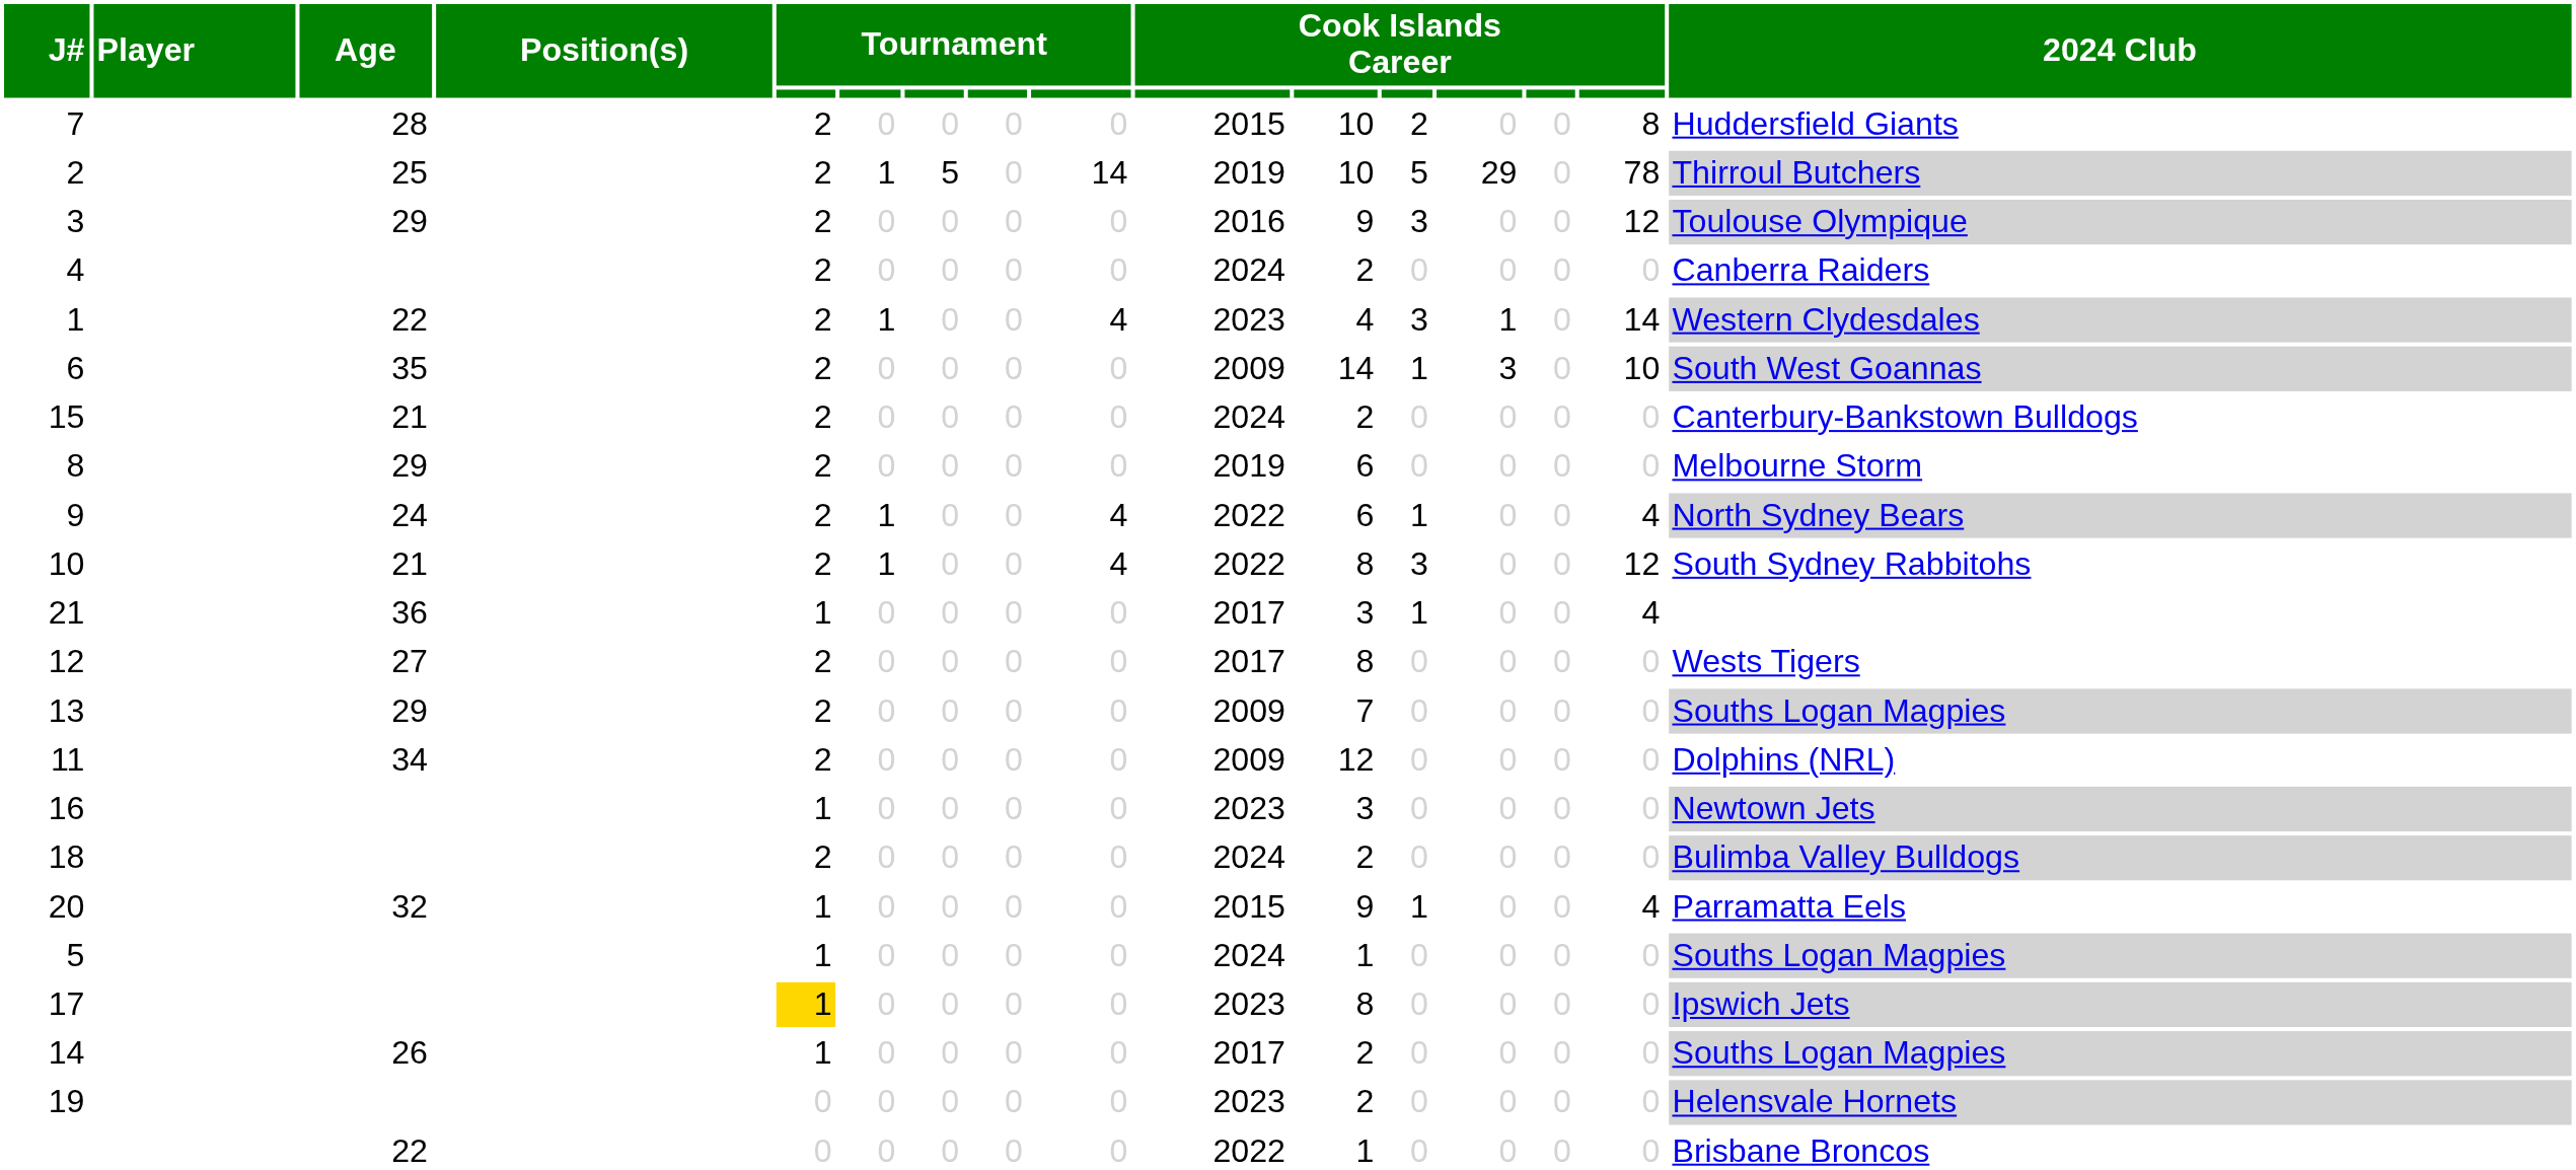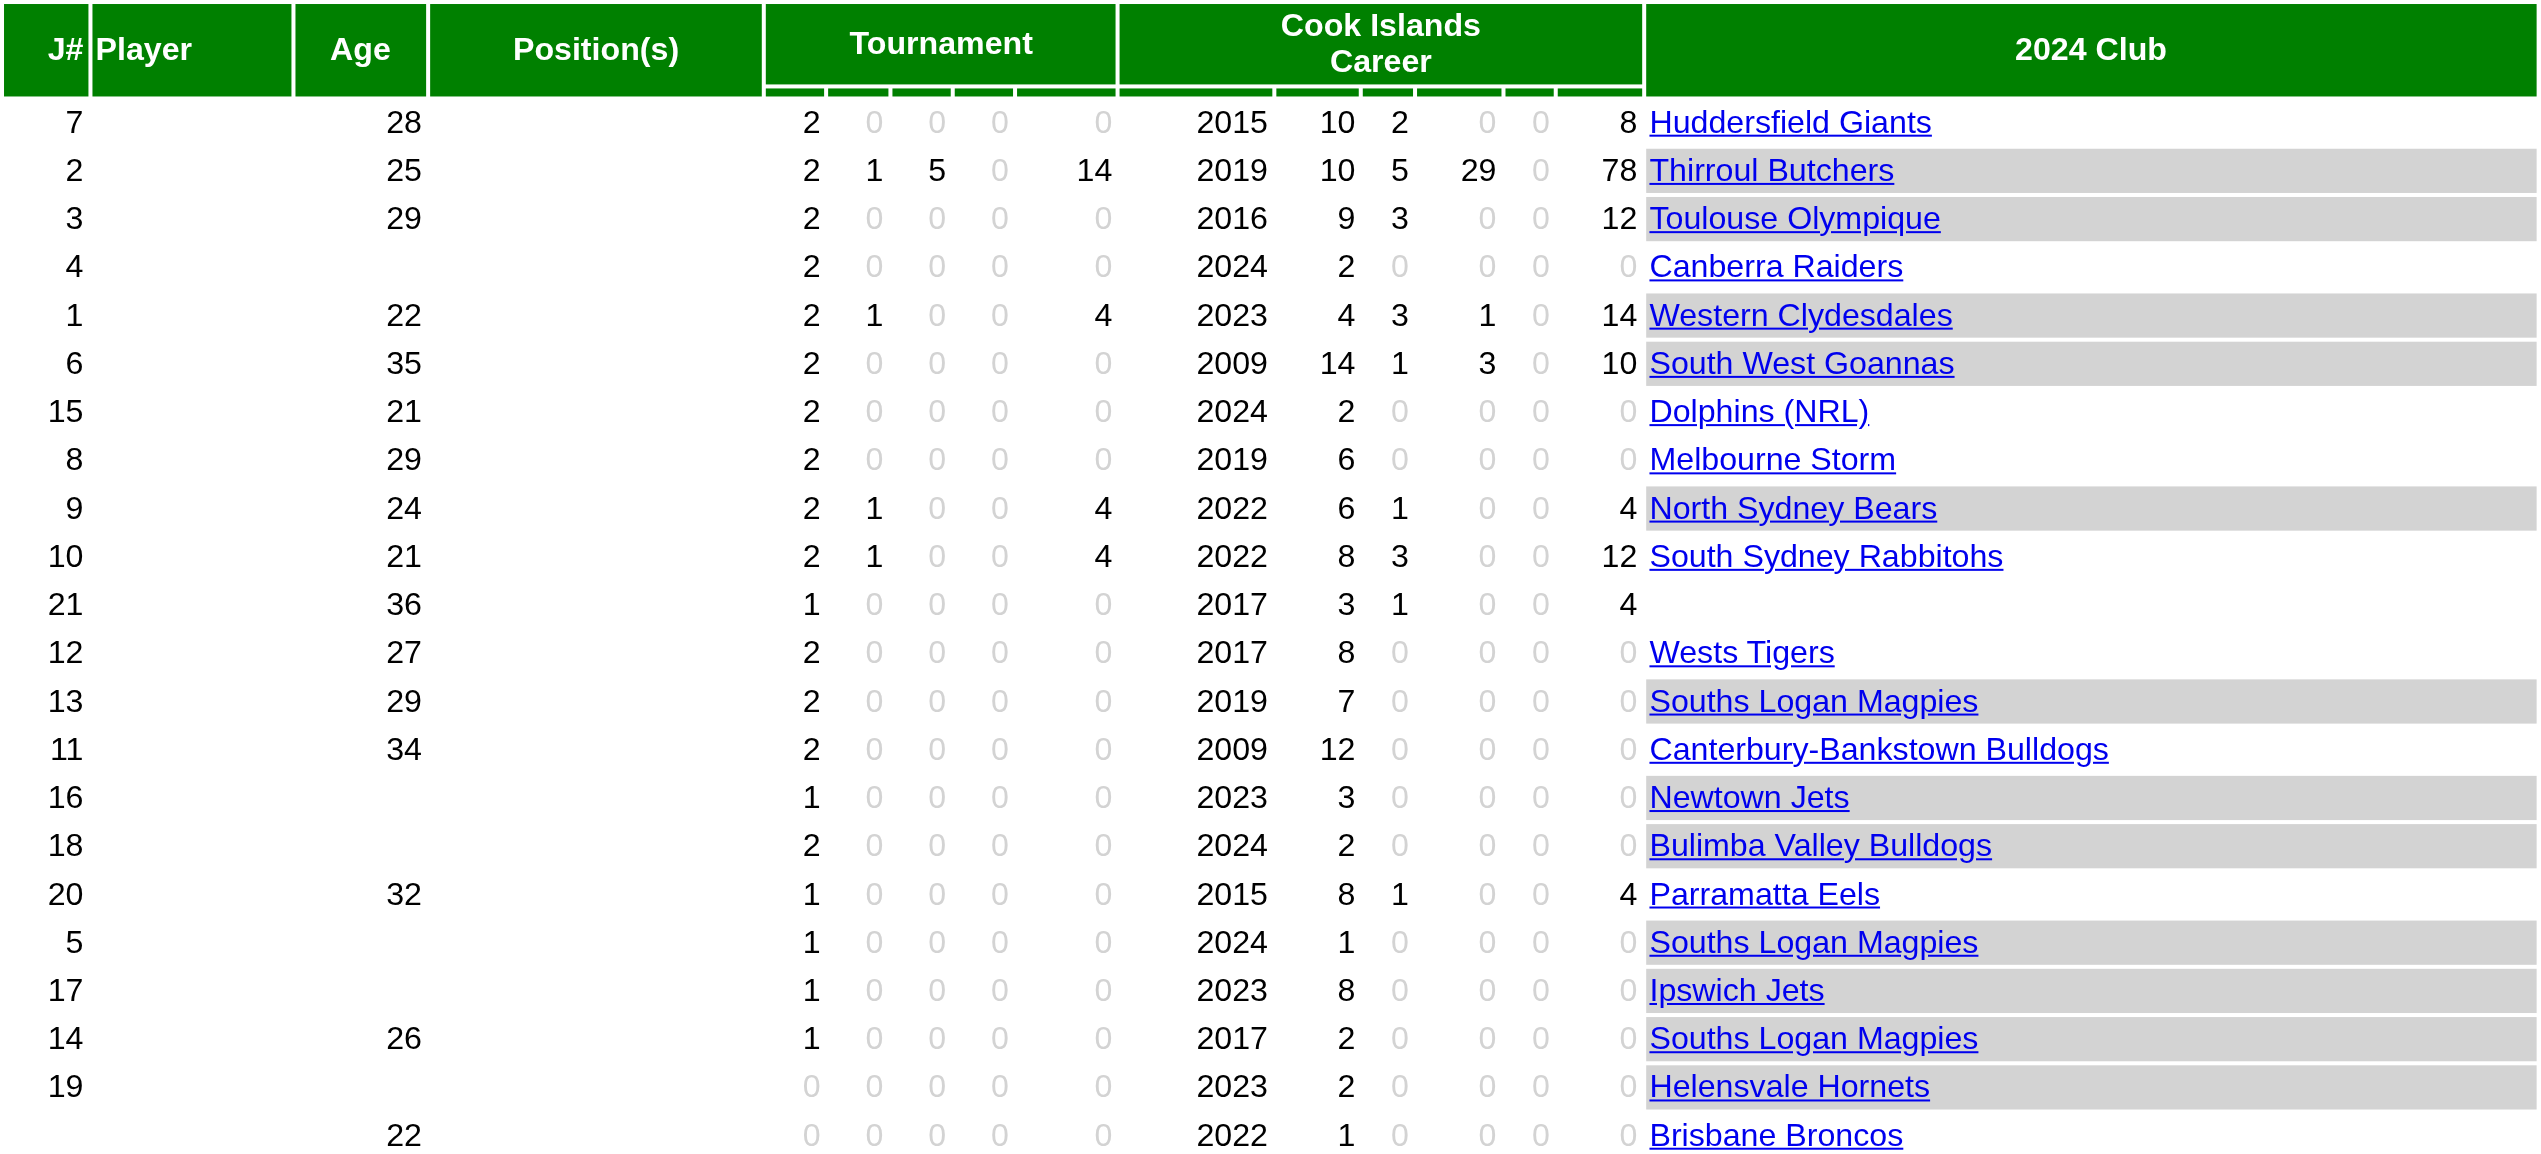15 | 2024 Club: Canterbury-Bankstown Bulldogs -> Dolphins (NRL)
13 | column 10: 2009 -> 2019
11 | 2024 Club: Dolphins (NRL) -> Canterbury-Bankstown Bulldogs
20 | column 11: 9 -> 8
17 | column 5: gold background -> no background
